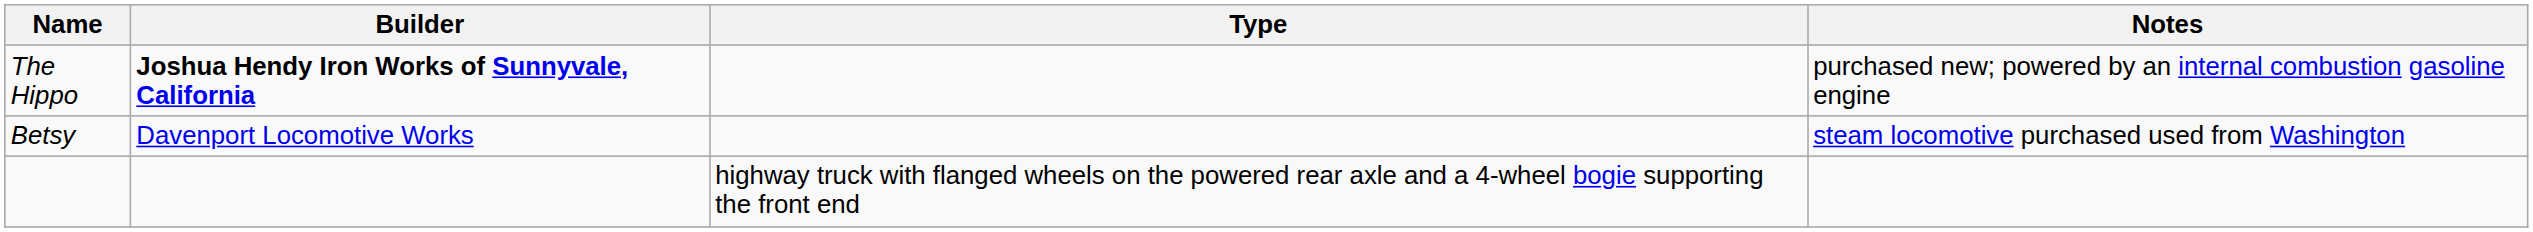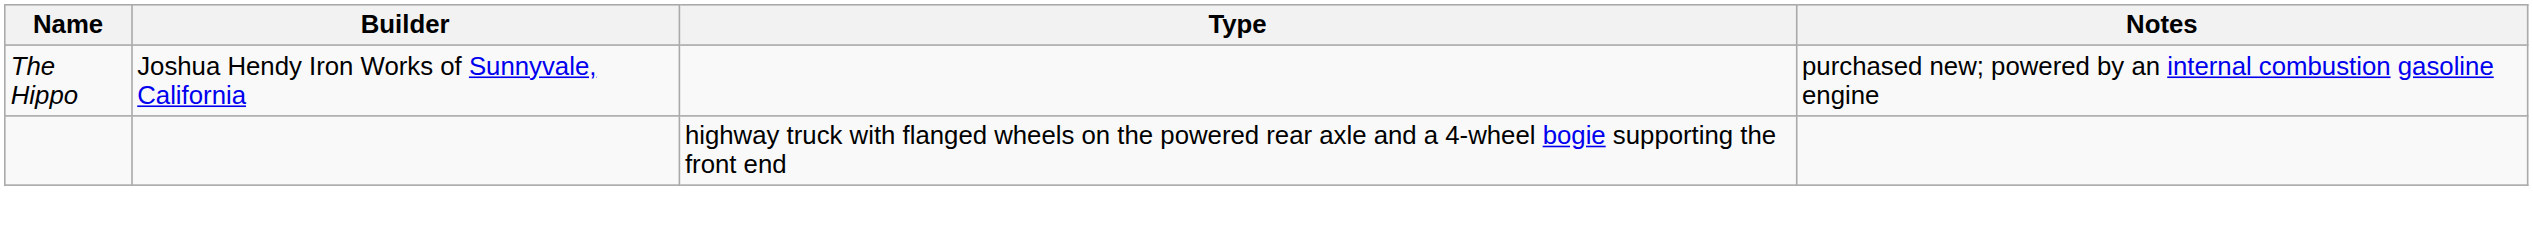The Hippo | Builder: bold -> normal
- row: Betsy | Davenport Locomotive Works | steam locomotive purchased used from Washington
